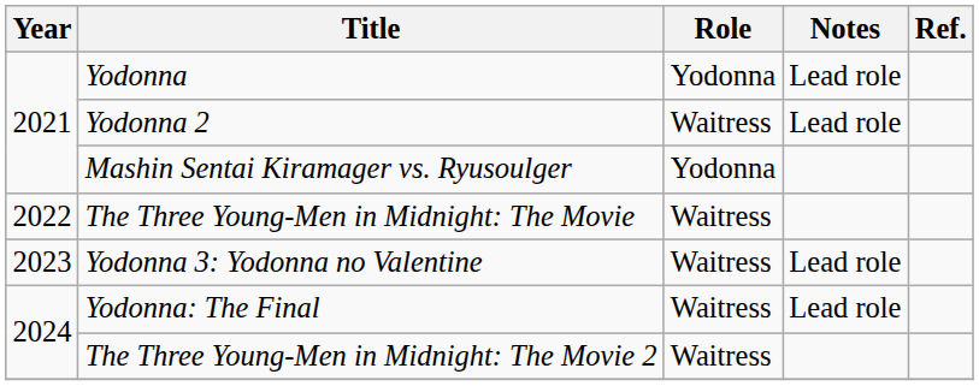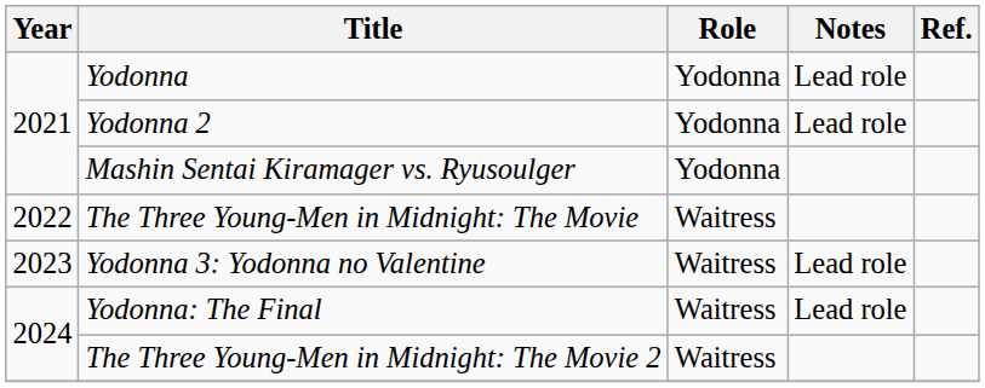Yodonna 2 | Role: Waitress -> Yodonna
